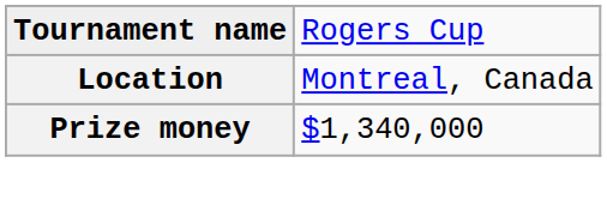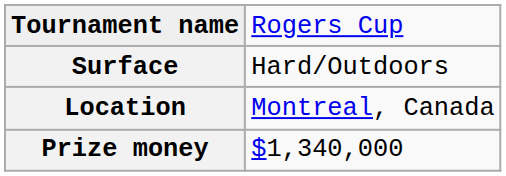+ row: Surface | Hard/Outdoors
